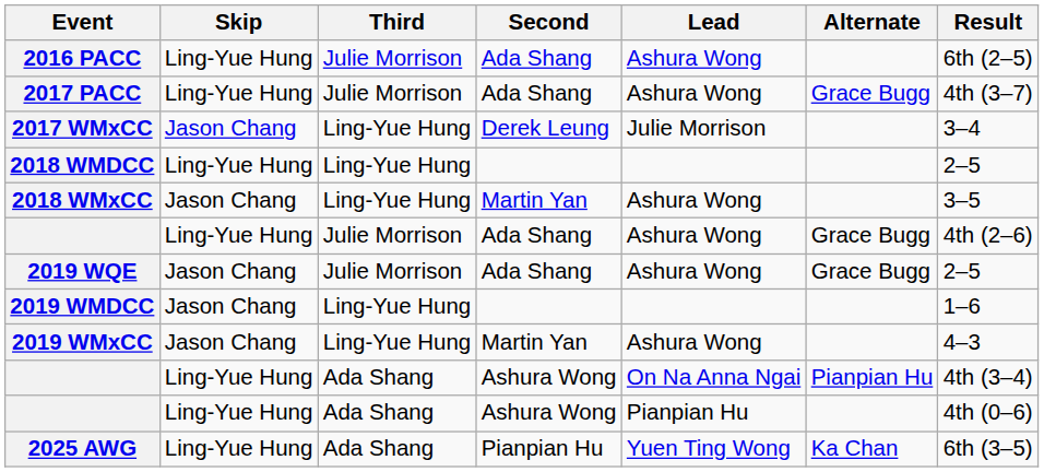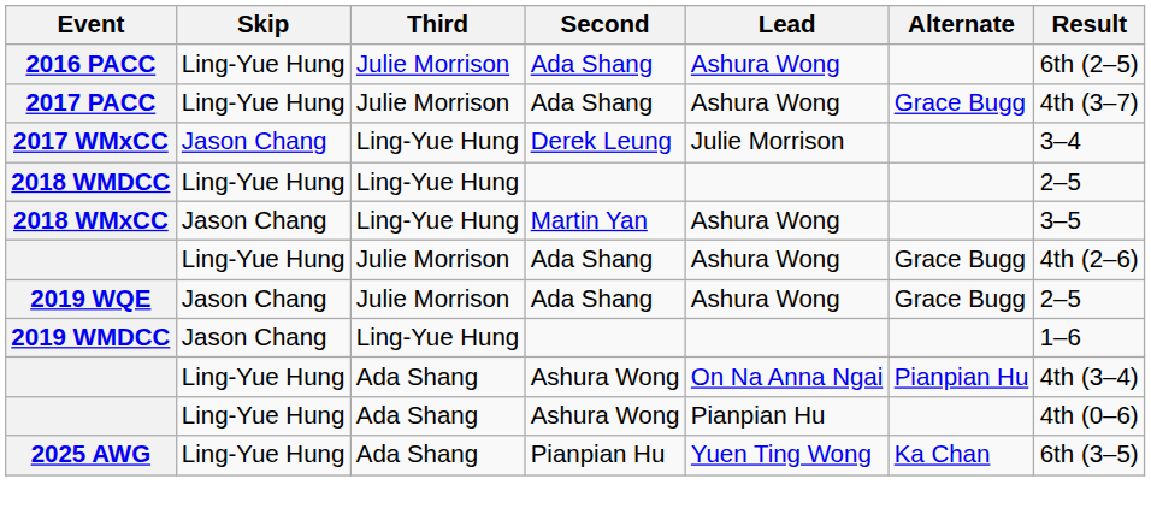- row: 2019 WMxCC | Jason Chang | Ling-Yue Hung | Martin Yan | Ashura Wong | 4–3
